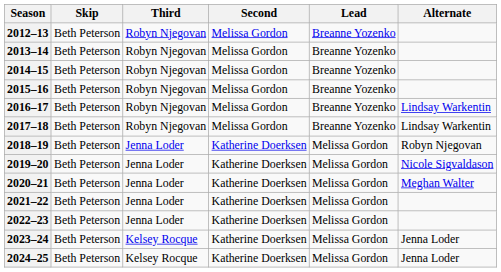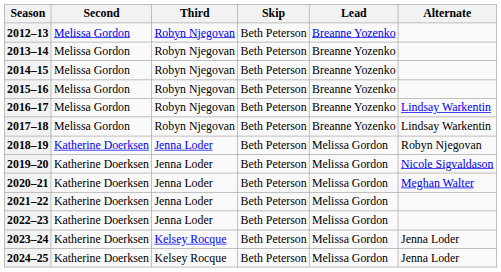columns swapped: Skip <-> Second
